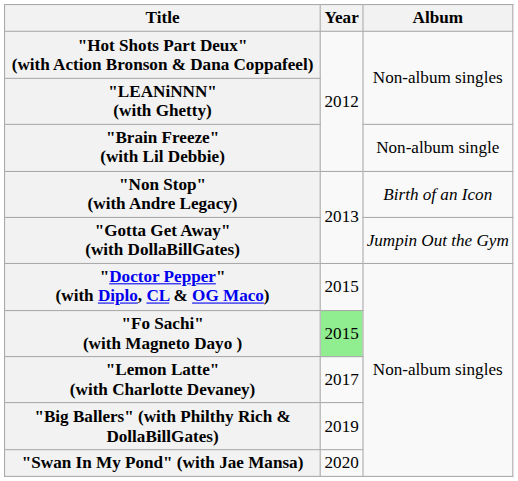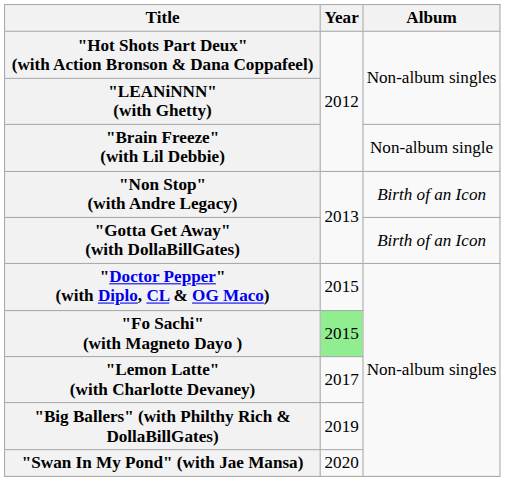"Gotta Get Away" (with DollaBillGates) | Album: Jumpin Out the Gym -> Birth of an Icon
